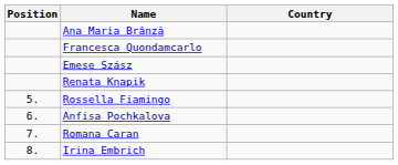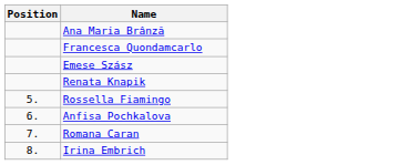- column: Country
